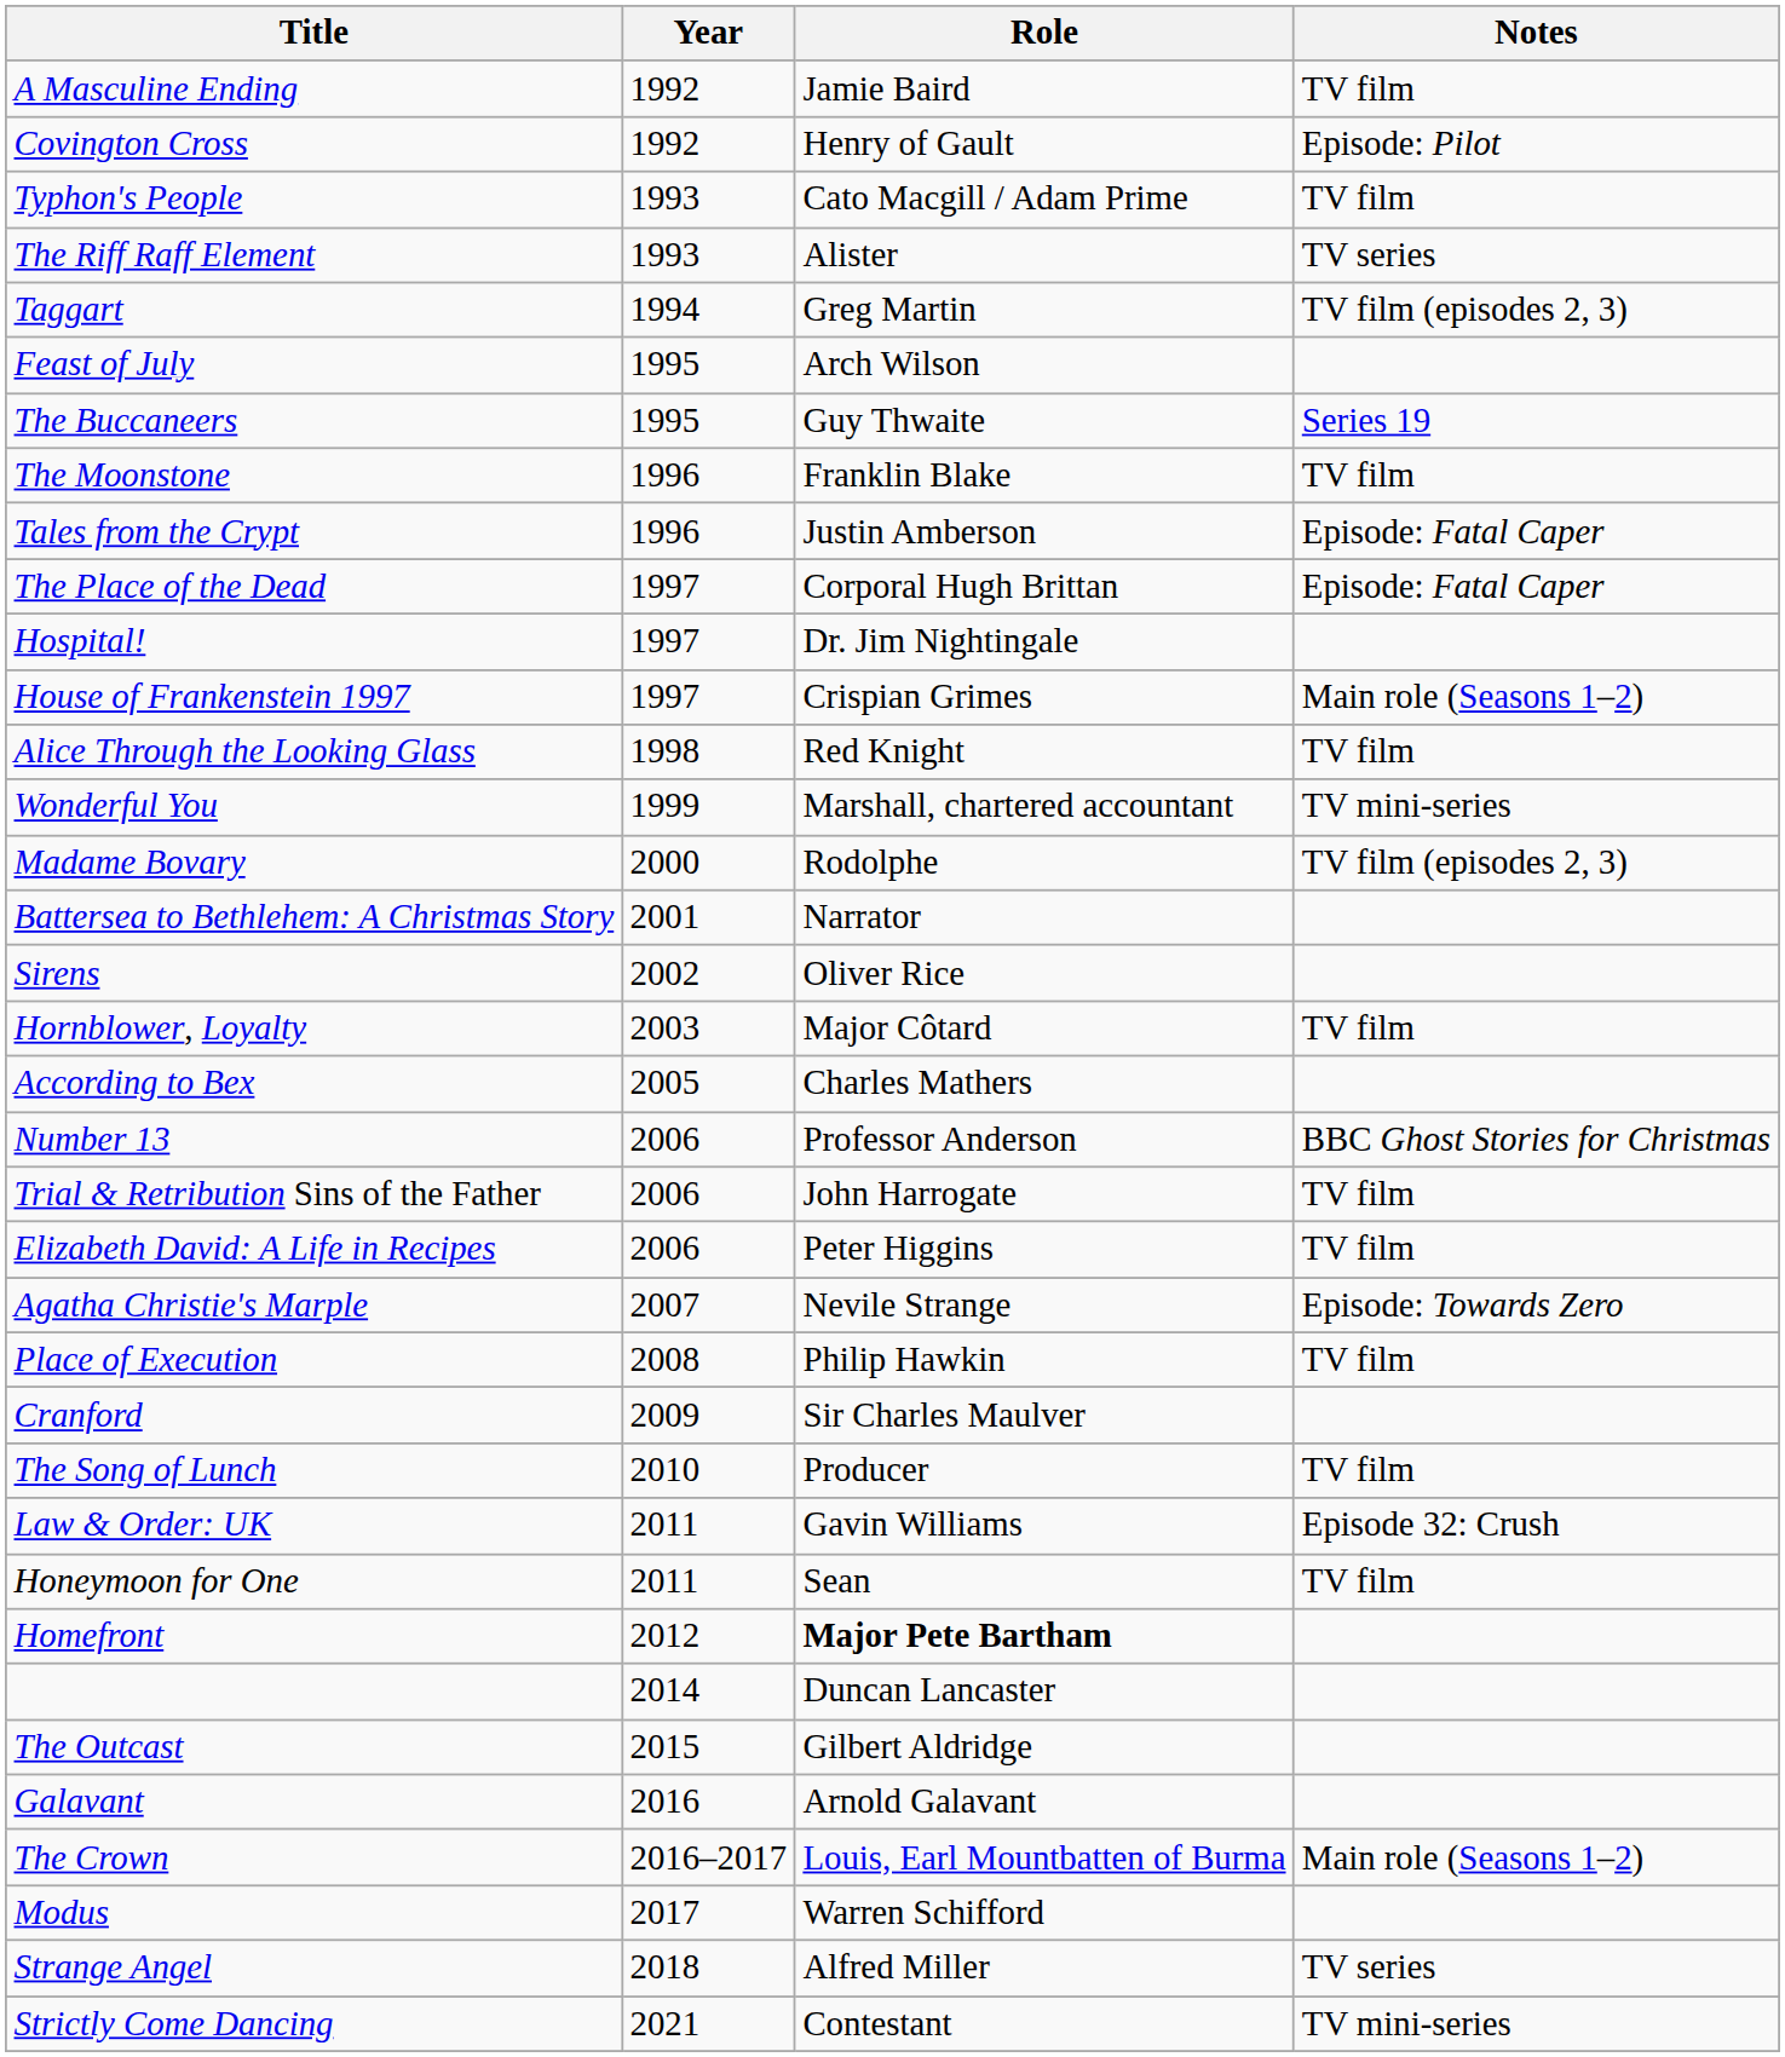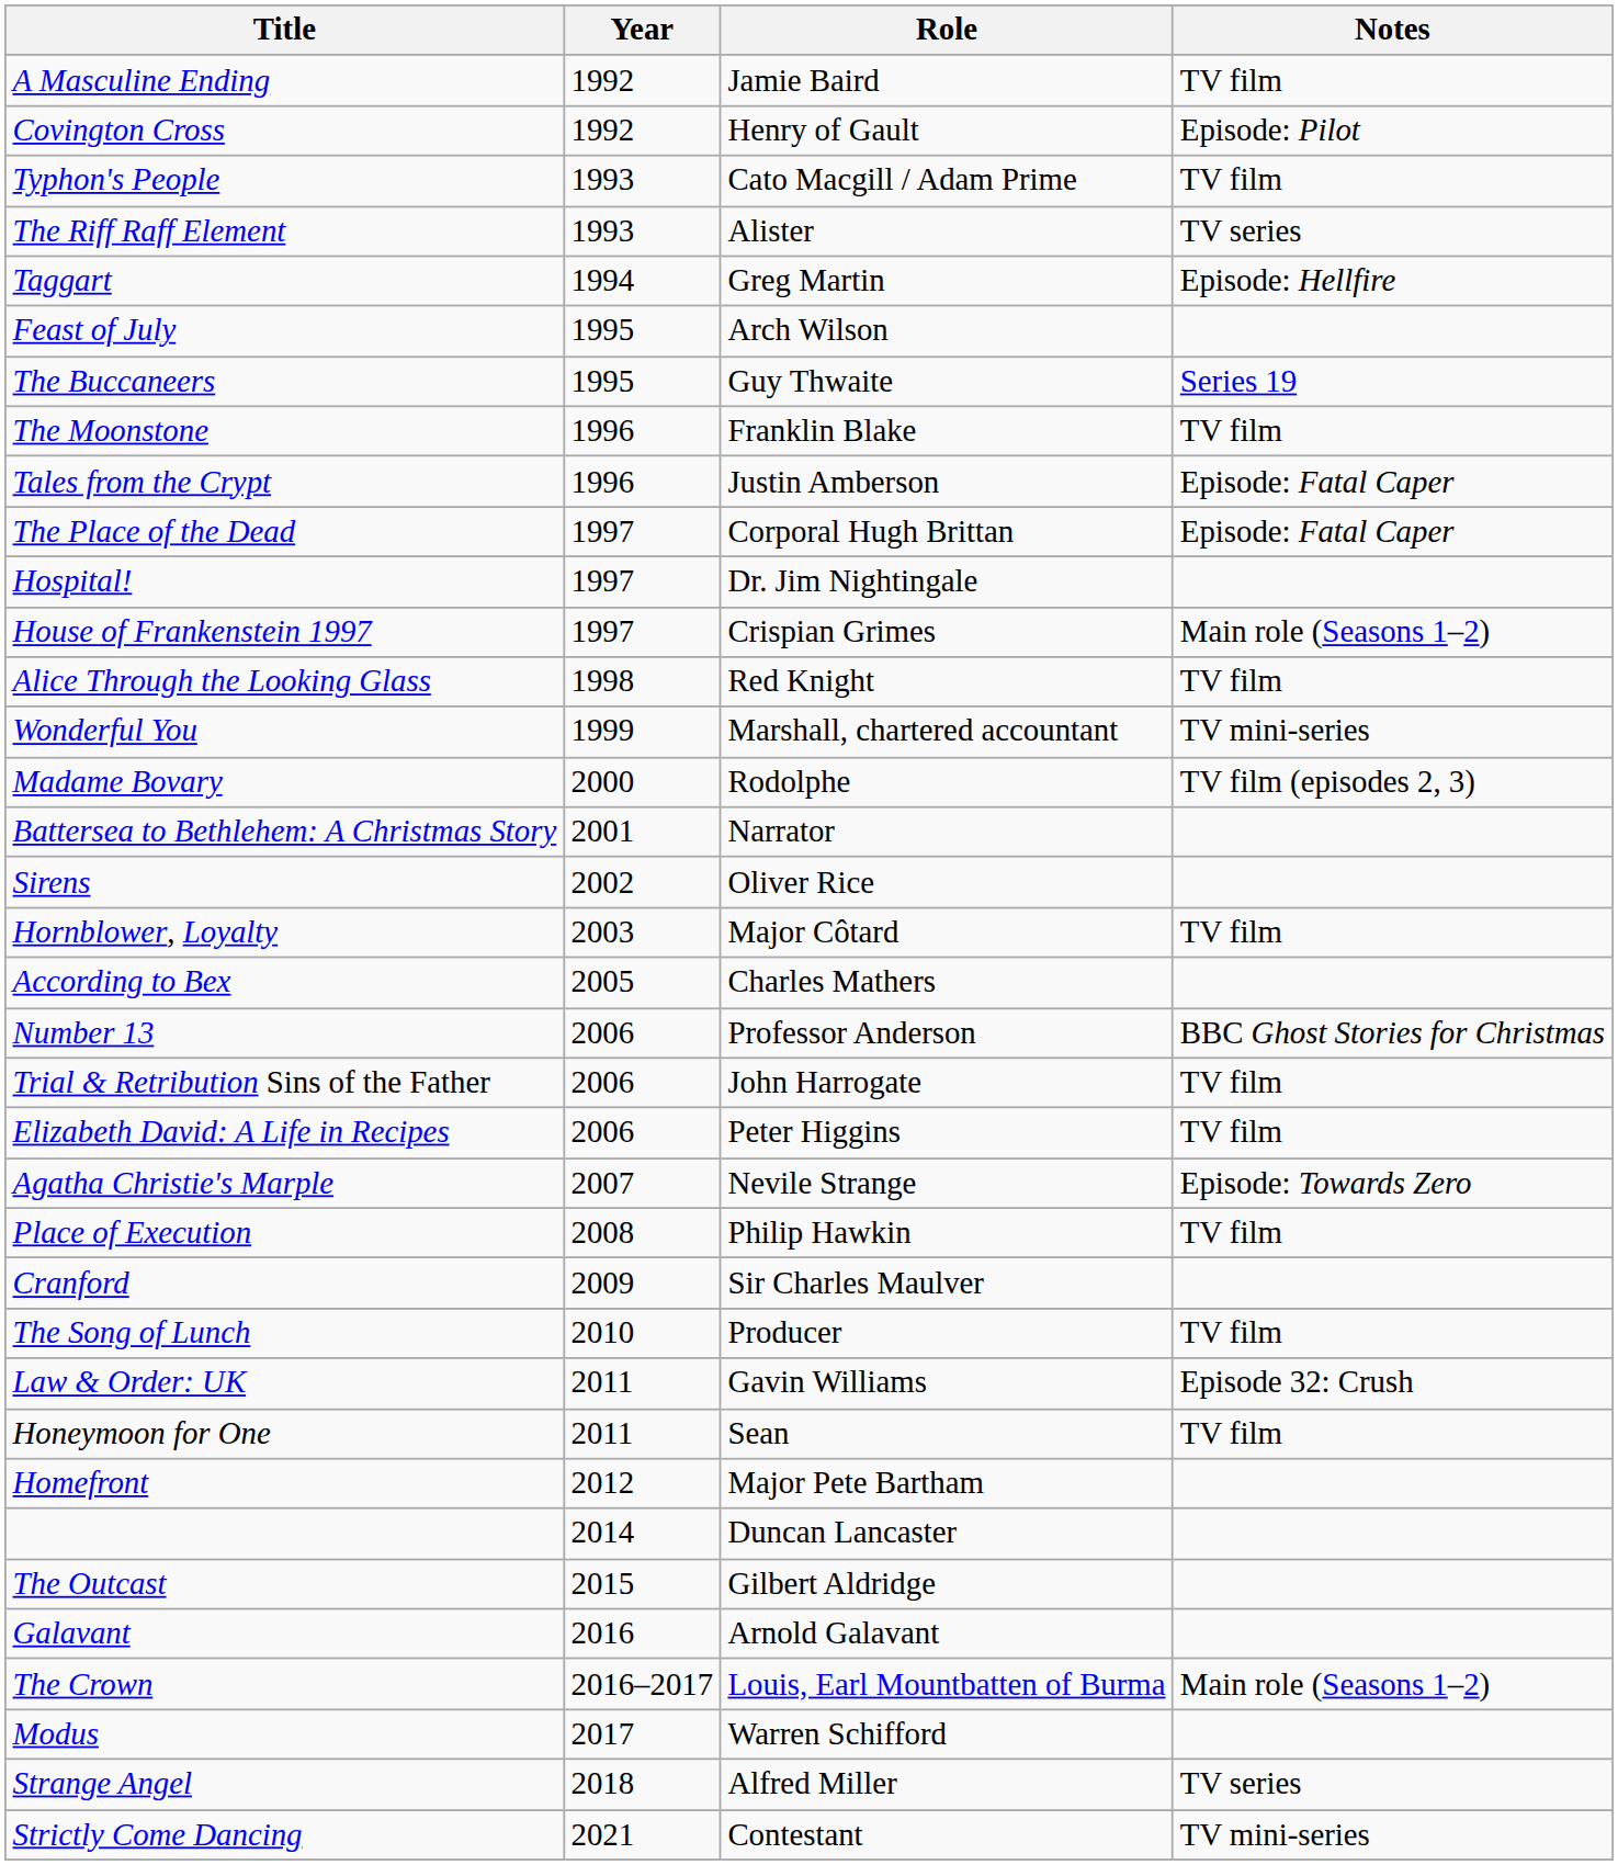Taggart | Notes: TV film (episodes 2, 3) -> Episode: Hellfire
Homefront | Role: bold -> normal
